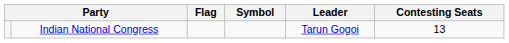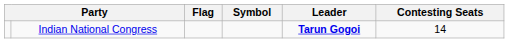Indian National Congress | Leader: normal -> bold
Indian National Congress | Contesting Seats: 13 -> 14
